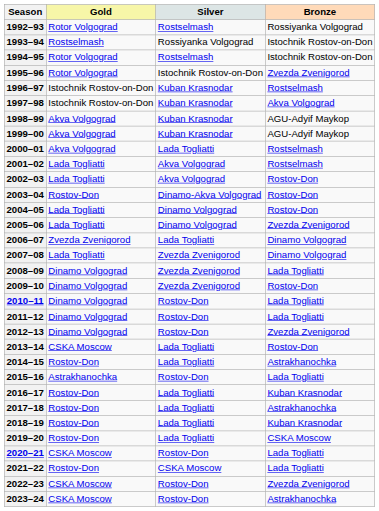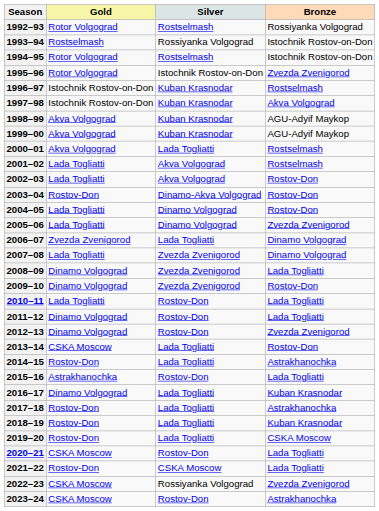2010–11 | Gold: Dinamo Volgograd -> Lada Togliatti
2016–17 | Gold: Rostov-Don -> Dinamo Volgograd
2022–23 | Silver: Rostov-Don -> Rossiyanka Volgograd
